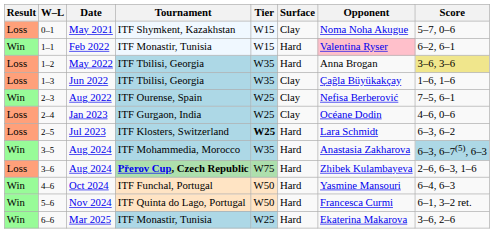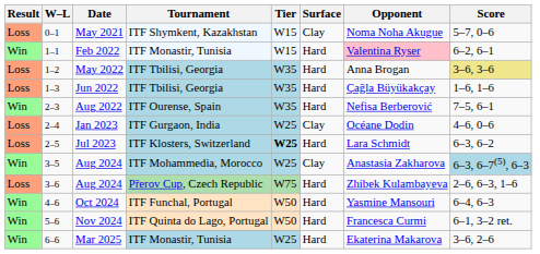Jun 2022 | Surface: Clay -> Hard
Aug 2022 | Tier: W25 -> W35
Aug 2022 | Surface: Clay -> Hard
3–5 / Aug 2024 | Tier: W35 -> W25
3–5 / Aug 2024 | Surface: Hard -> Clay
3–6 / Aug 2024 | Tournament: bold -> normal
